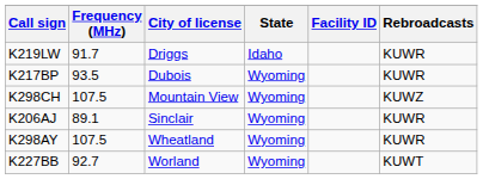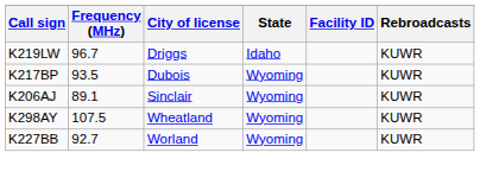K219LW | Frequency (MHz): 91.7 -> 96.7
- row: K298CH | 107.5 | Mountain View | Wyoming | KUWZ
K227BB | Rebroadcasts: KUWT -> KUWR
